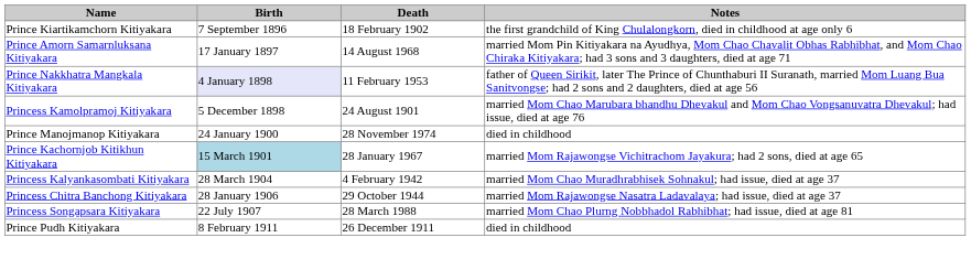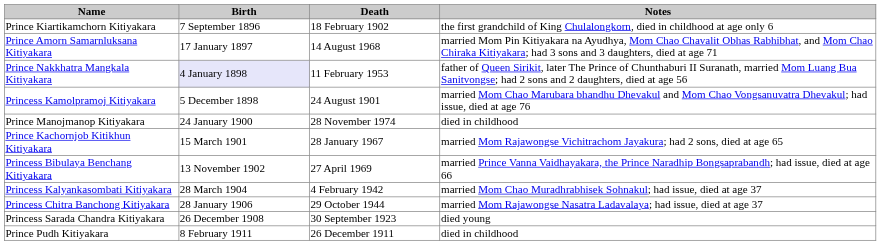Prince Kachornjob Kitikhun Kitiyakara | Birth: lightblue background -> no background
+ row: Princess Bibulaya Benchang Kitiyakara | 13 November 1902 | 27 April 1969 | married Prince Vanna Vaidhayakara, the Prince Naradhip Bongsaprabandh; had issue, died at age 66
- row: Princess Songapsara Kitiyakara | 22 July 1907 | 28 March 1988 | married Mom Chao Plurng Nobbhadol Rabhibhat; had issue, died at age 81
+ row: Princess Sarada Chandra Kitiyakara | 26 December 1908 | 30 September 1923 | died young
